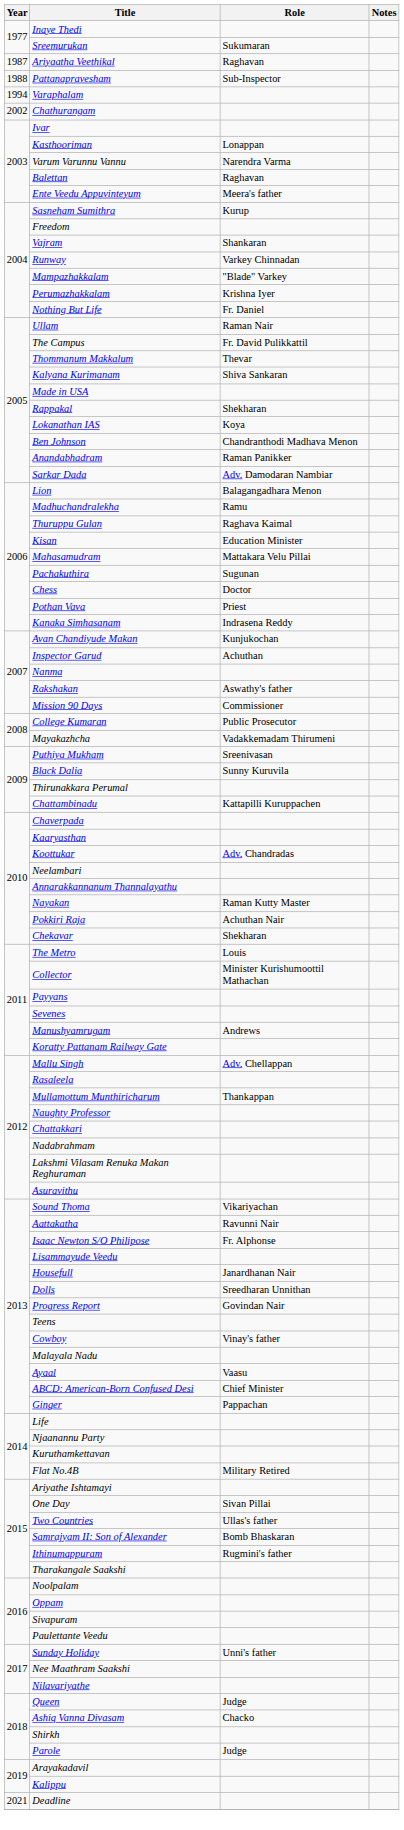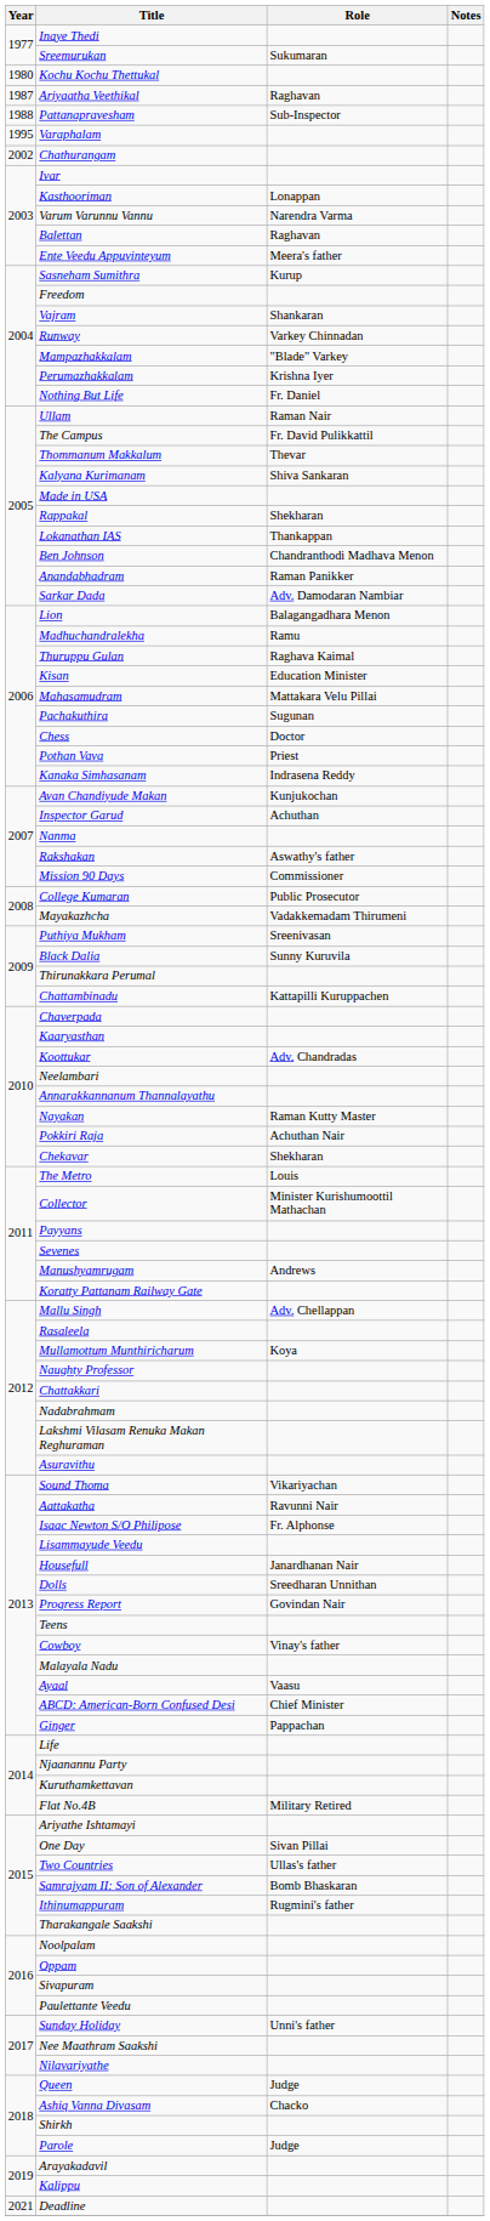+ row: 1980 | Kochu Kochu Thettukal
Varaphalam | Year: 1994 -> 1995
Lokanathan IAS | Role: Koya -> Thankappan
Mullamottum Munthiricharum | Role: Thankappan -> Koya
